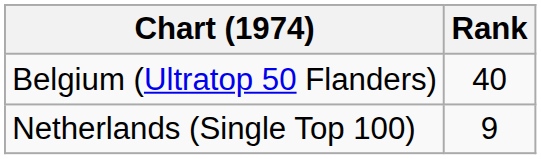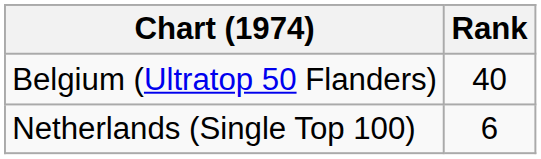Netherlands (Single Top 100) | Rank: 9 -> 6
